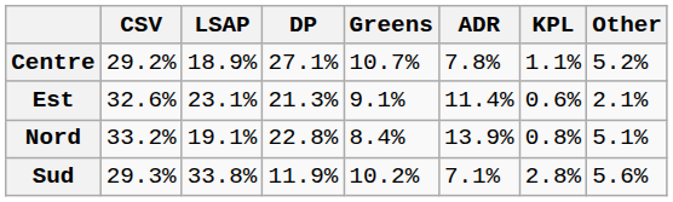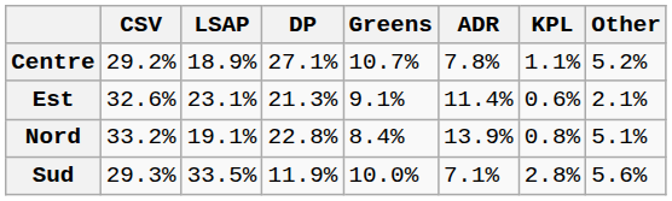Sud | LSAP: 33.8% -> 33.5%
Sud | Greens: 10.2% -> 10.0%
